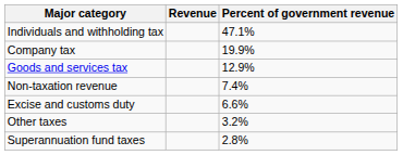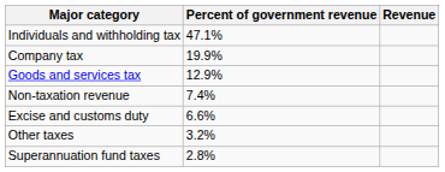columns swapped: Revenue <-> Percent of government revenue
